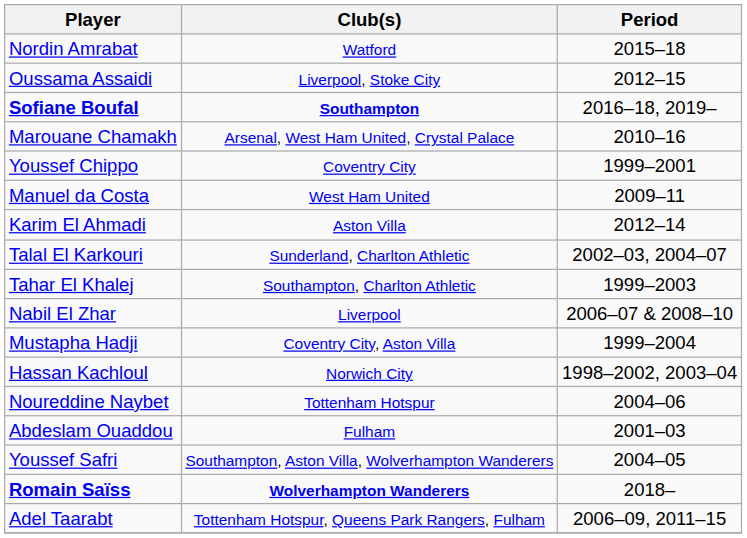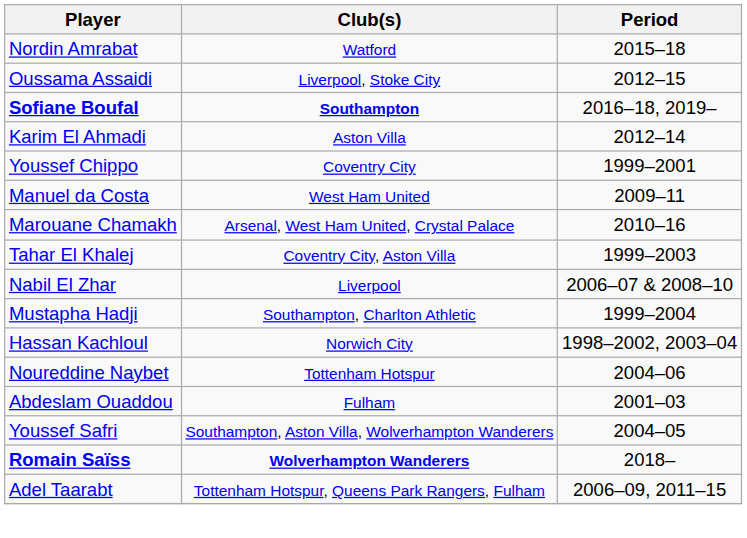rows swapped: Marouane Chamakh <-> Karim El Ahmadi
- row: Talal El Karkouri | Sunderland, Charlton Athletic | 2002–03, 2004–07
Tahar El Khalej | Club(s): Southampton, Charlton Athletic -> Coventry City, Aston Villa
Mustapha Hadji | Club(s): Coventry City, Aston Villa -> Southampton, Charlton Athletic
